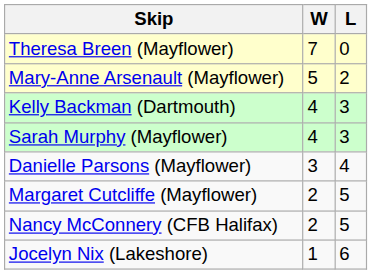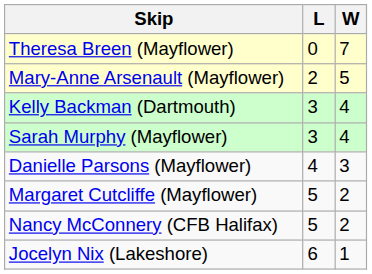columns swapped: W <-> L
